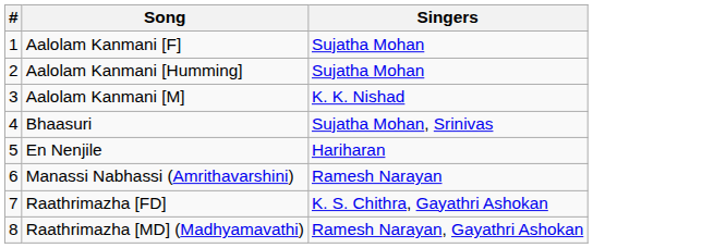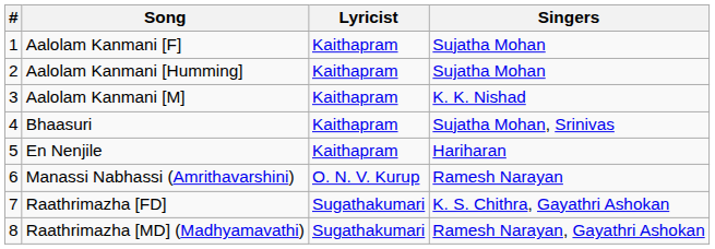+ column: Lyricist | Kaithapram | Kaithapram | Kaithapram | Kaithapram | Kaithapram | O. N. V. Kurup | Sugathakumari | Sugathakumari
